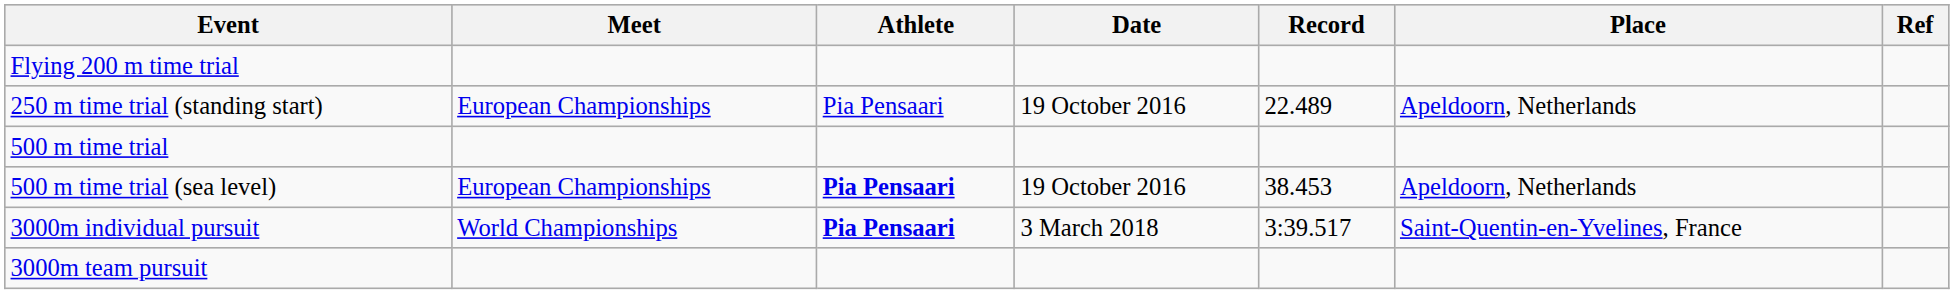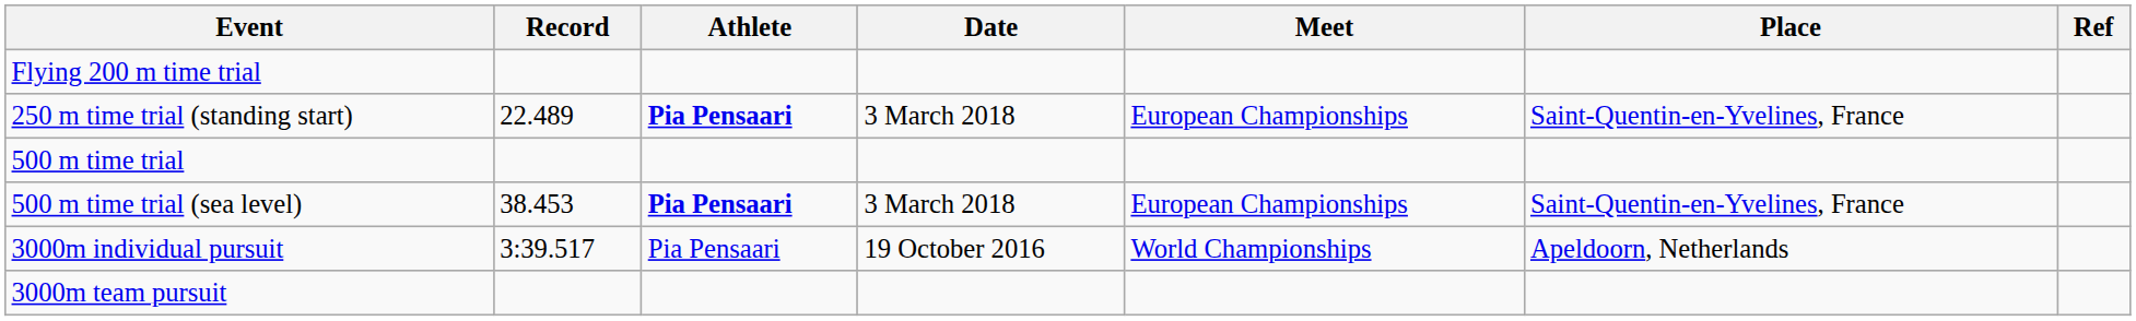columns swapped: Record <-> Meet
250 m time trial (standing start) | Athlete: normal -> bold
250 m time trial (standing start) | Date: 19 October 2016 -> 3 March 2018
250 m time trial (standing start) | Place: Apeldoorn, Netherlands -> Saint-Quentin-en-Yvelines, France
500 m time trial (sea level) | Date: 19 October 2016 -> 3 March 2018
500 m time trial (sea level) | Place: Apeldoorn, Netherlands -> Saint-Quentin-en-Yvelines, France
3000m individual pursuit | Athlete: bold -> normal
3000m individual pursuit | Date: 3 March 2018 -> 19 October 2016
3000m individual pursuit | Place: Saint-Quentin-en-Yvelines, France -> Apeldoorn, Netherlands
